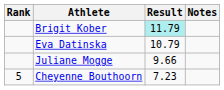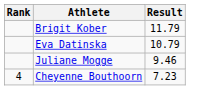- column: Notes
Brigit Kober | Result: paleturquoise background -> no background
Juliane Mogge | Result: 9.66 -> 9.46
Cheyenne Bouthoorn | Rank: 5 -> 4
